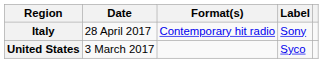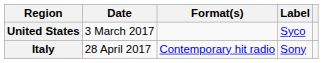rows swapped: United States <-> Italy
